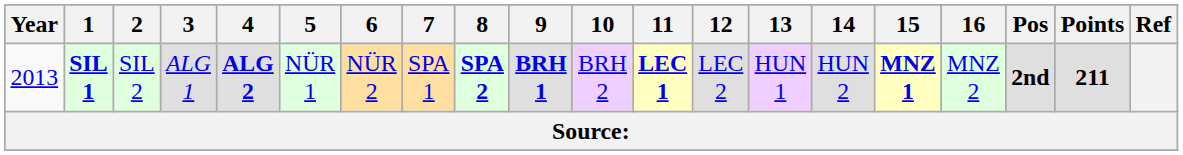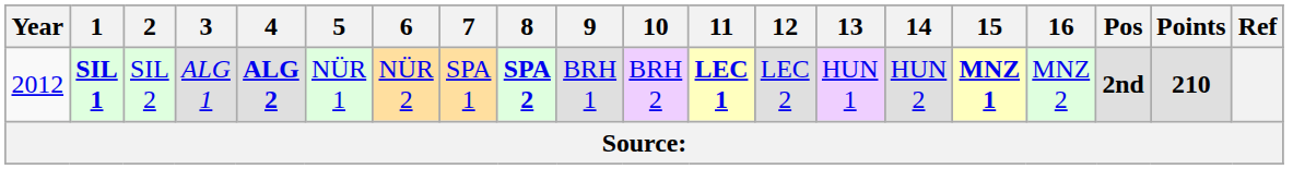SIL 1 | Year: 2013 -> 2012
SIL 1 | 9: bold -> normal
SIL 1 | Points: 211 -> 210
